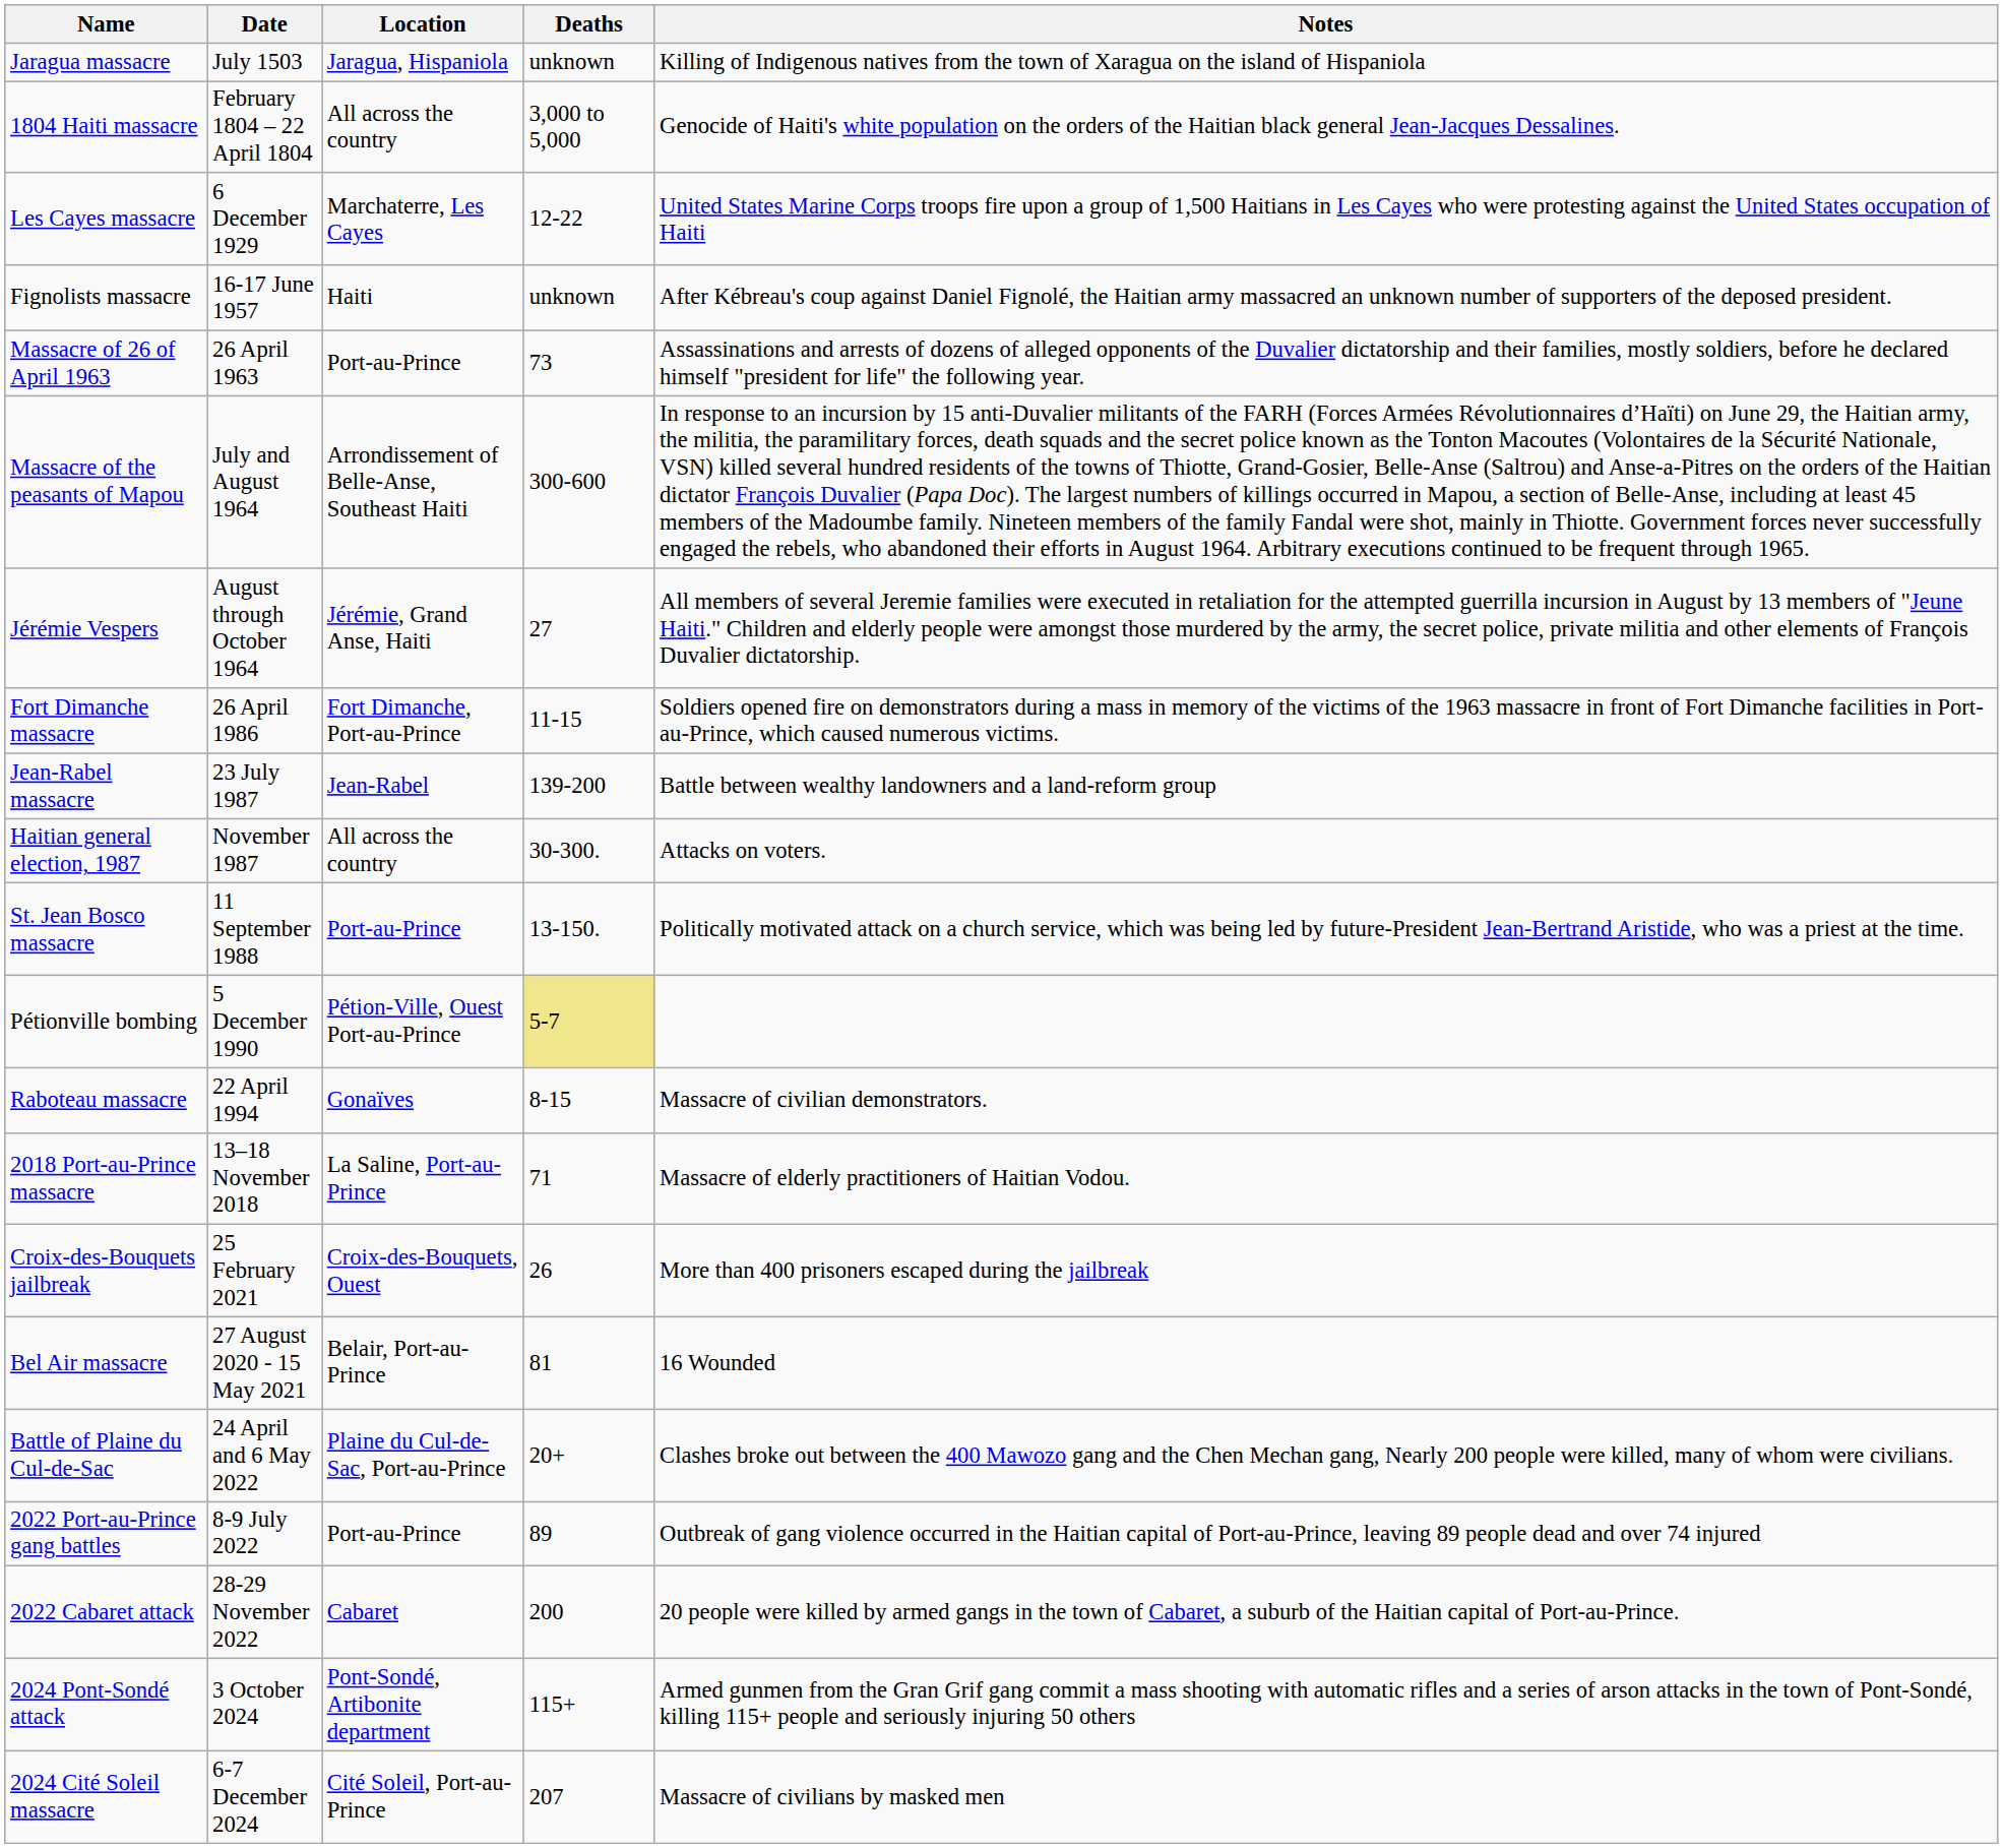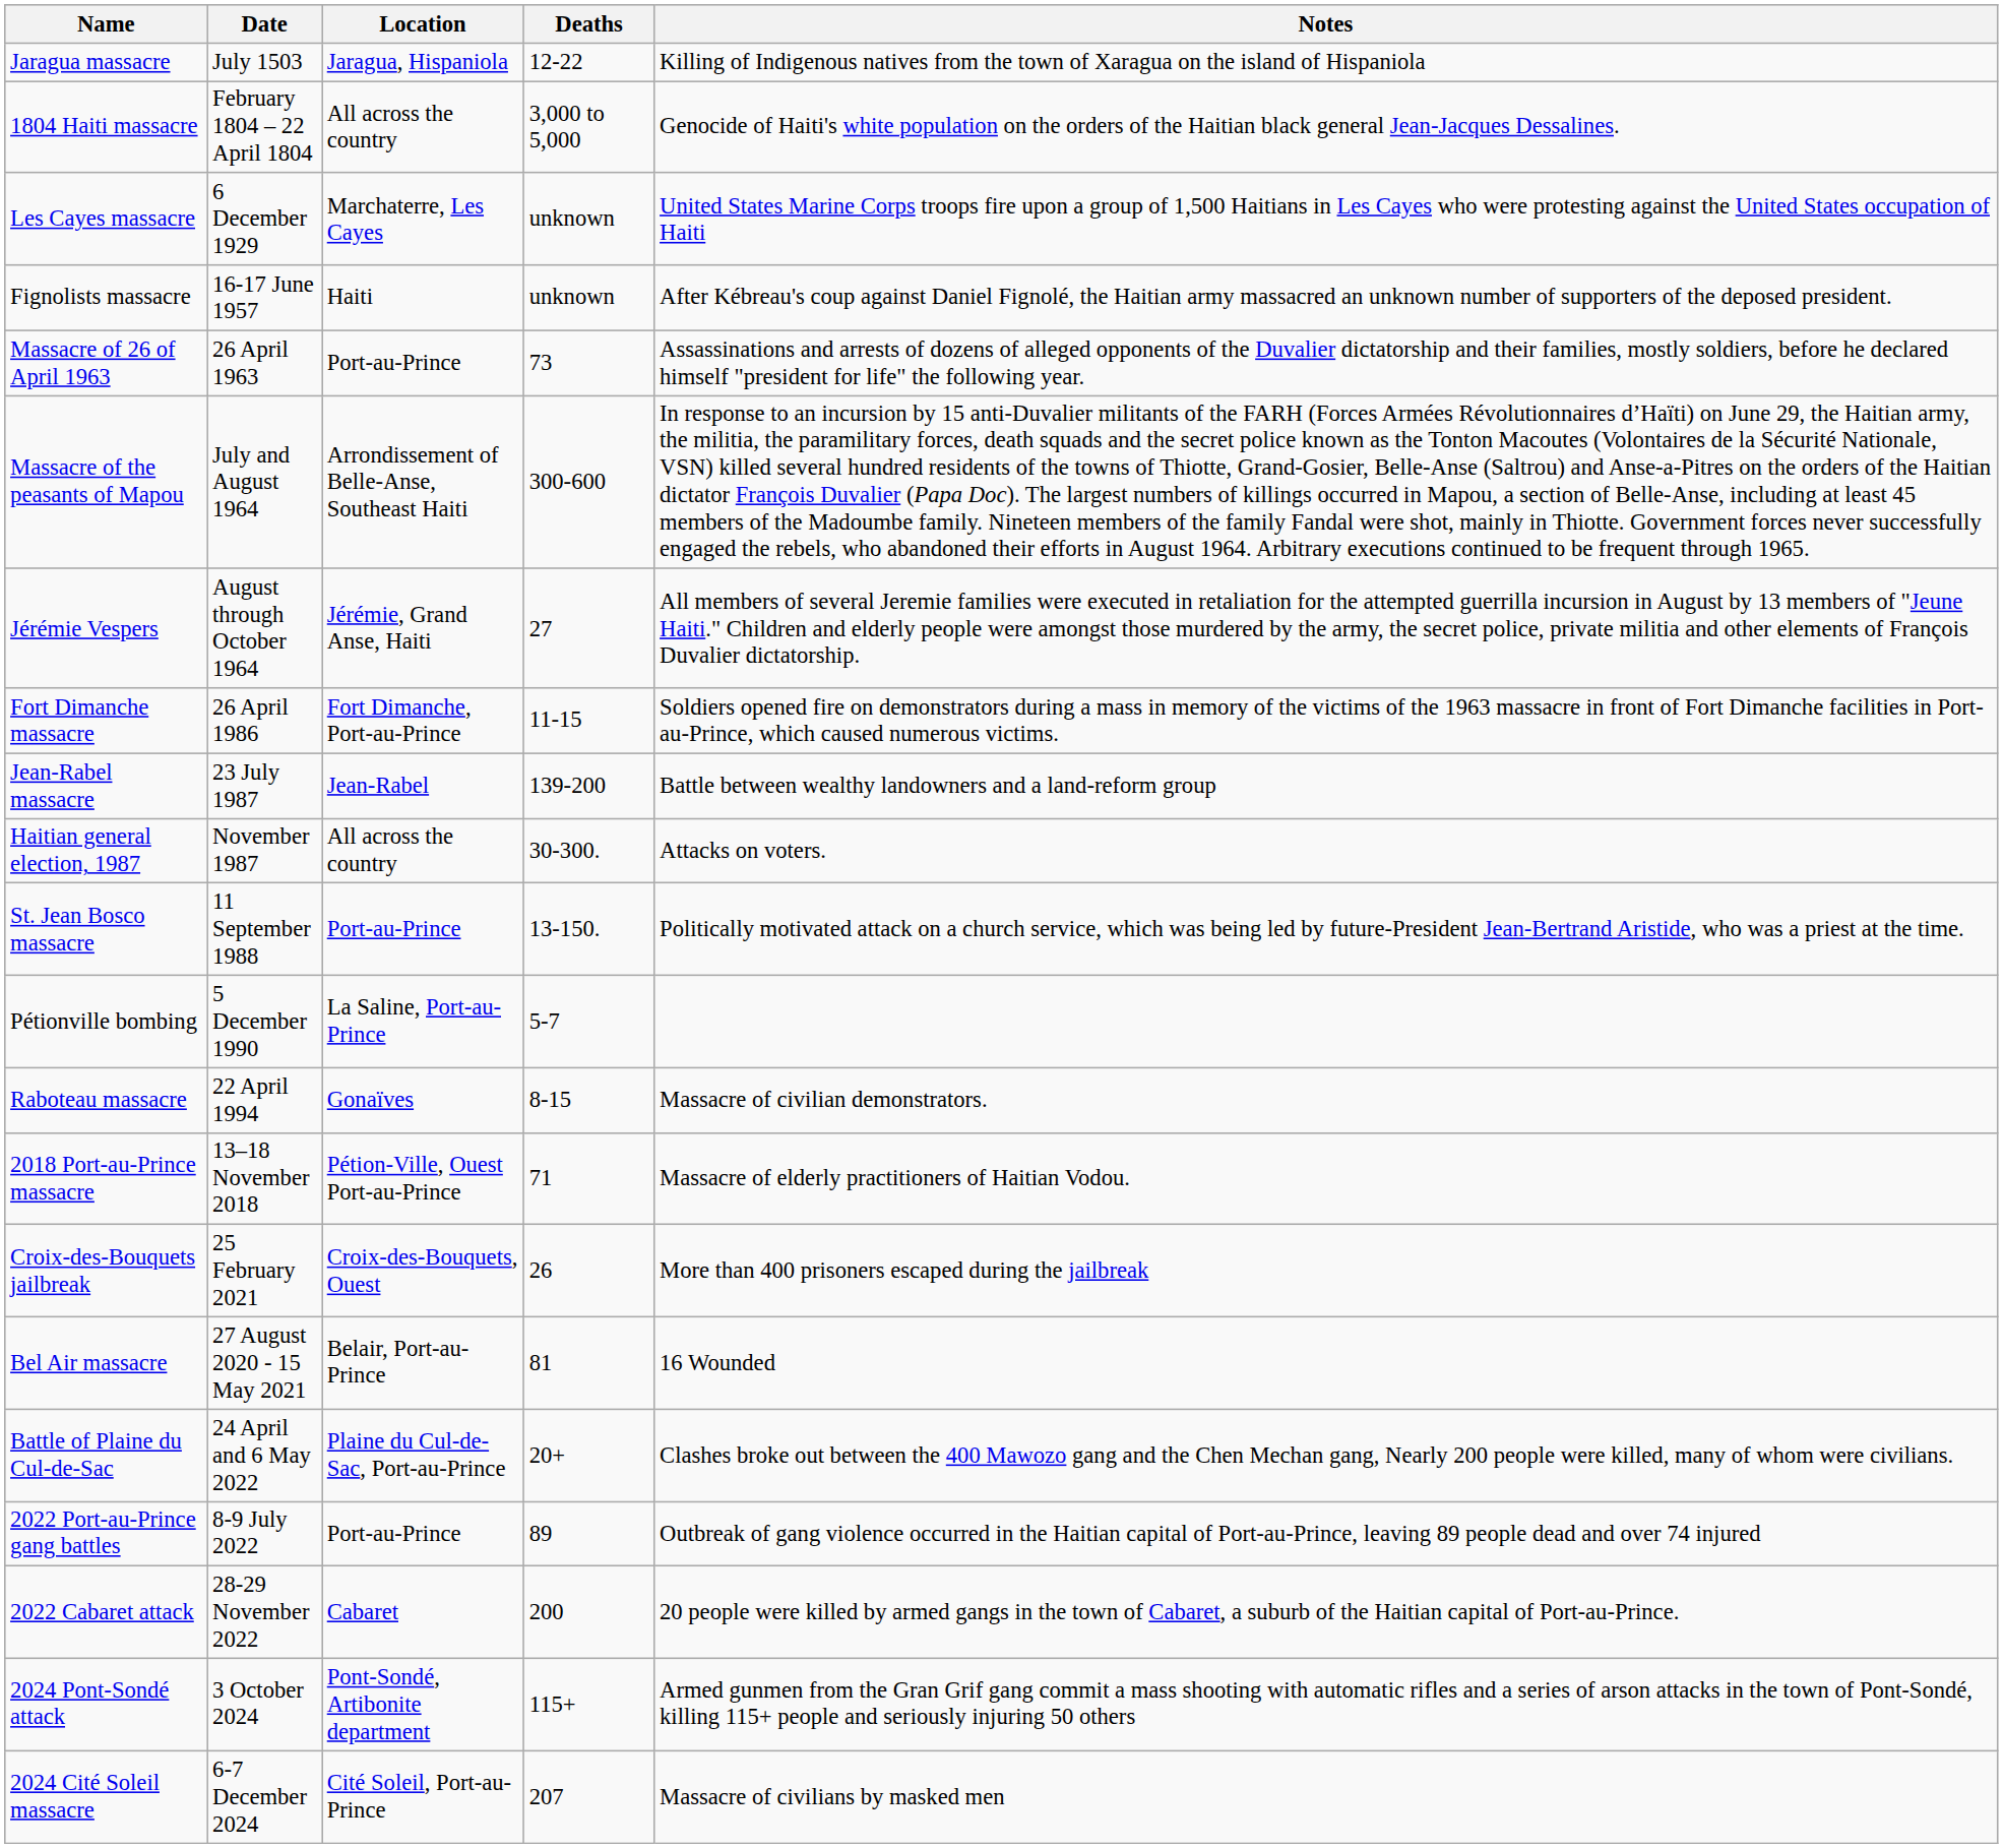Jaragua massacre | Deaths: unknown -> 12-22
Les Cayes massacre | Deaths: 12-22 -> unknown
Pétionville bombing | Location: Pétion-Ville, Ouest Port-au-Prince -> La Saline, Port-au-Prince
Pétionville bombing | Deaths: khaki background -> no background
2018 Port-au-Prince massacre | Location: La Saline, Port-au-Prince -> Pétion-Ville, Ouest Port-au-Prince
